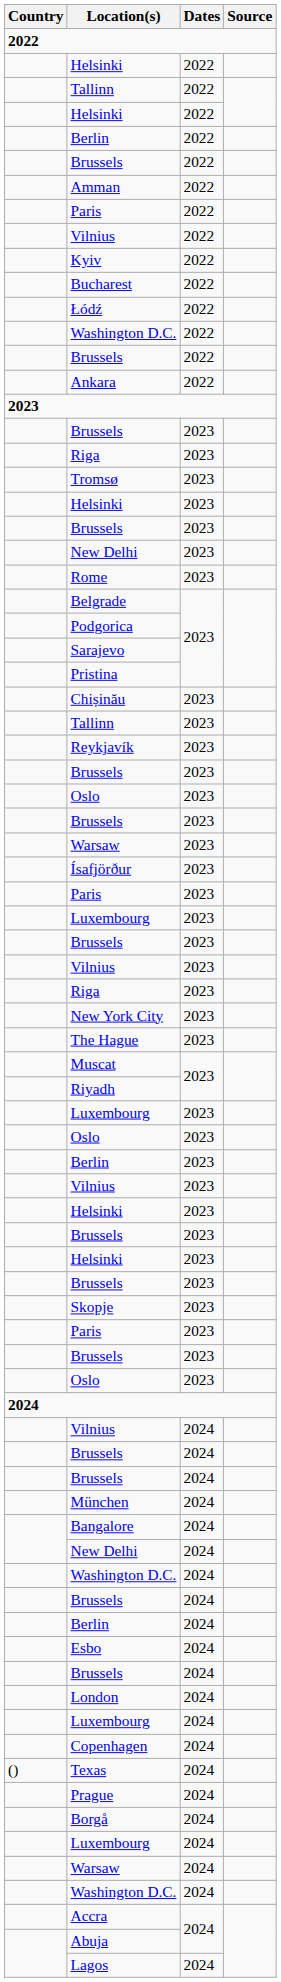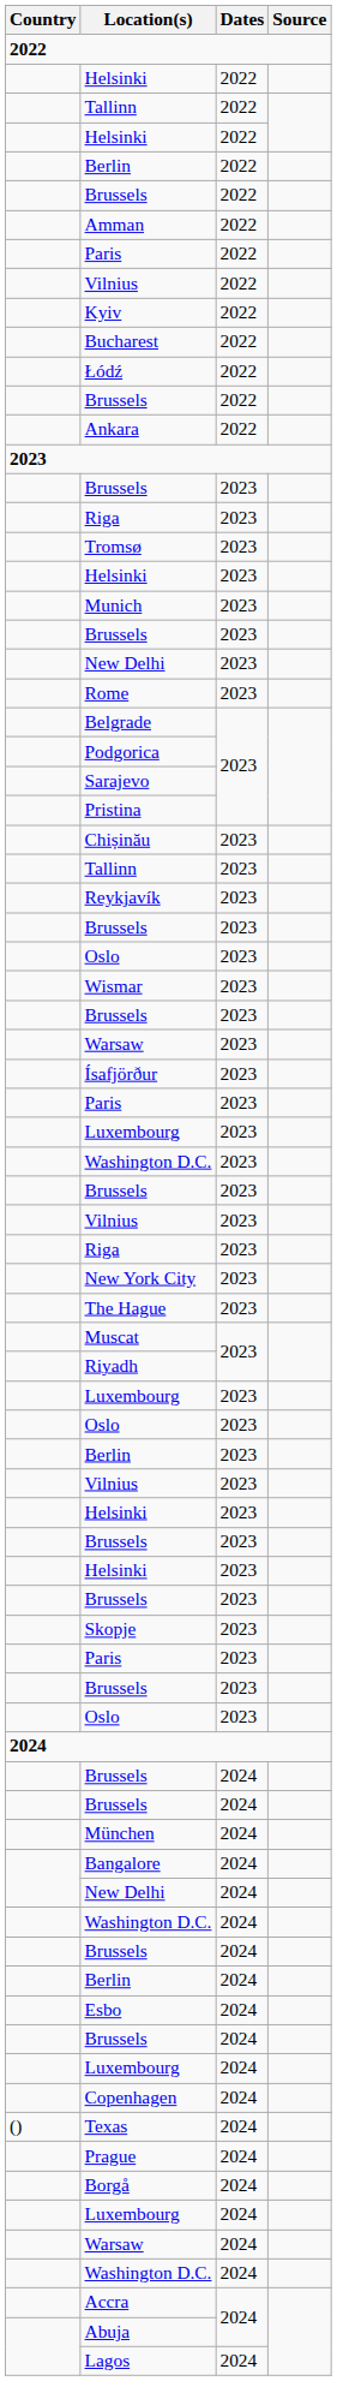- row: Washington D.C. | 2022
+ row: Munich | 2023
+ row: Wismar | 2023
+ row: Washington D.C. | 2023
- row: Vilnius | 2024
- row: London | 2024
